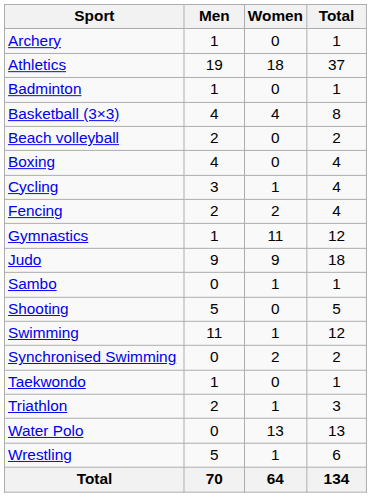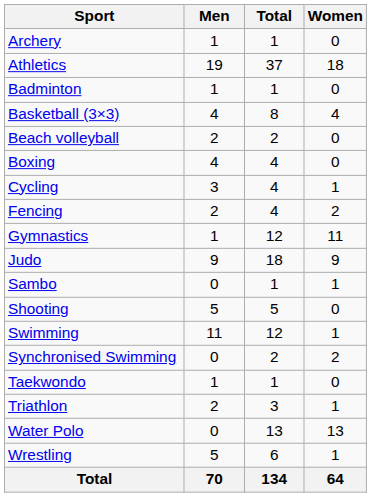columns swapped: Women <-> Total
